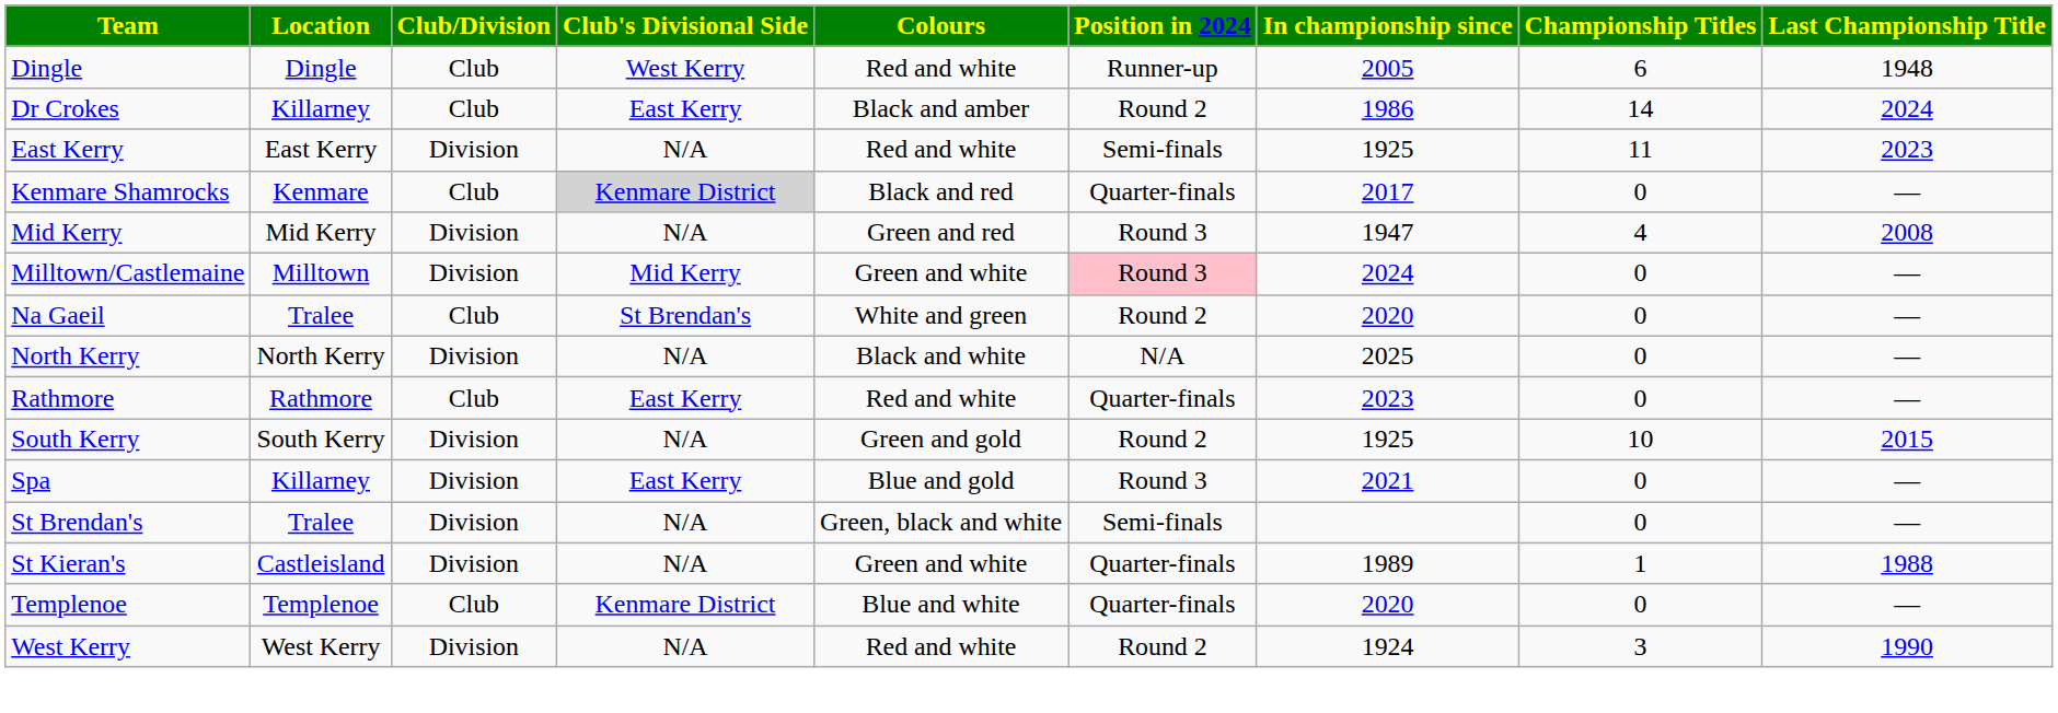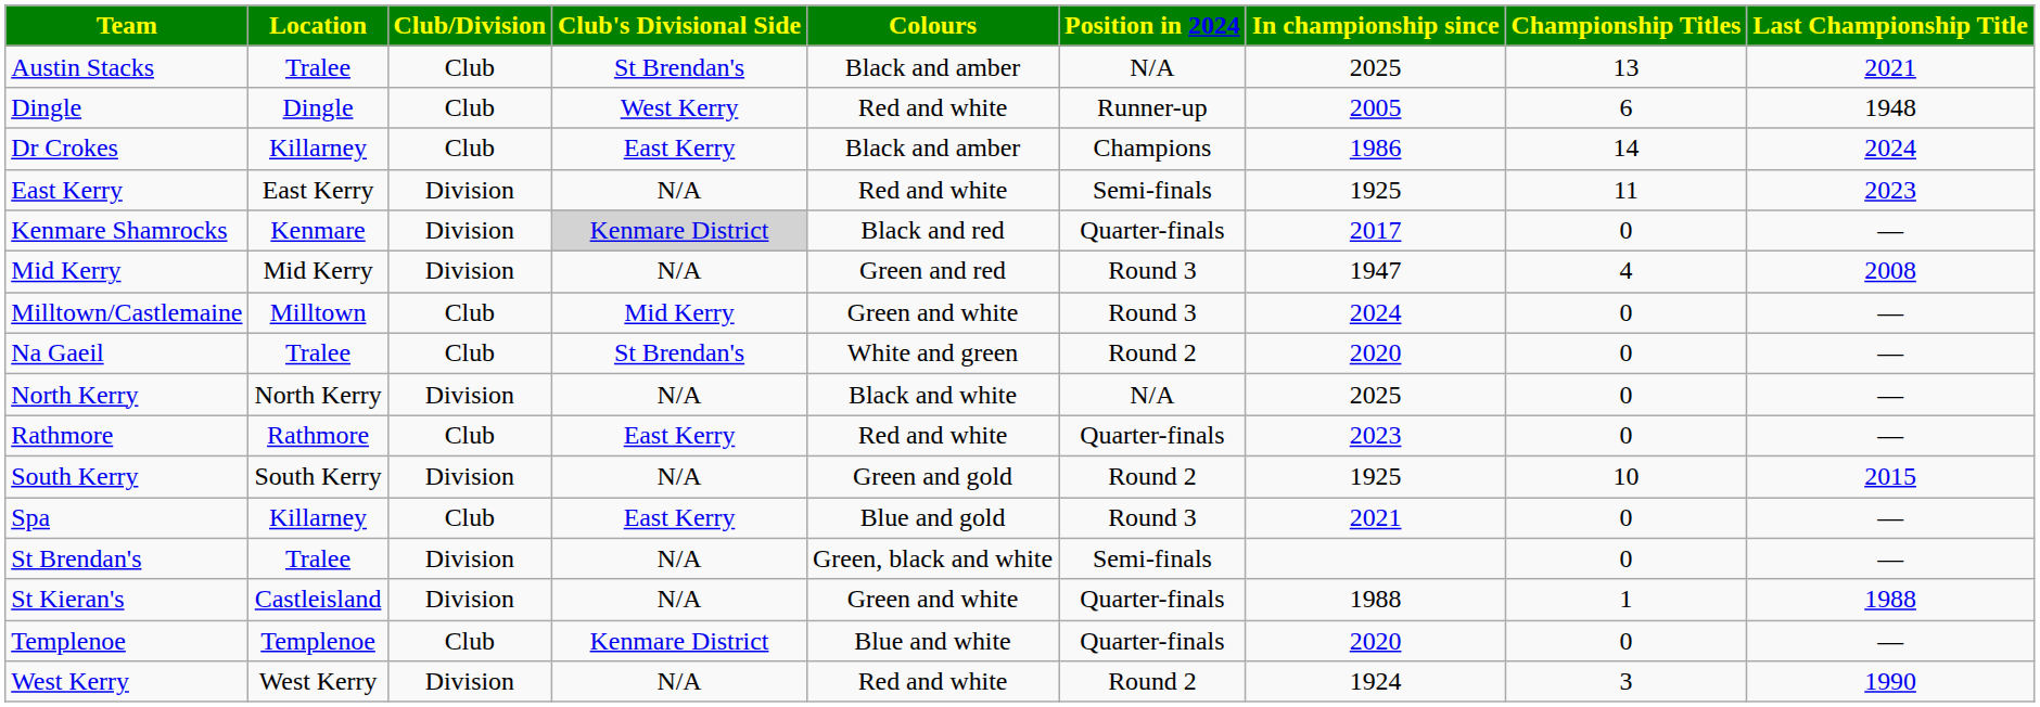+ row: Austin Stacks | Tralee | Club | St Brendan's | Black and amber | N/A | 2025 | 13 | 2021
Dr Crokes | Position in 2024: Round 2 -> Champions
Kenmare Shamrocks | Club/Division: Club -> Division
Milltown/Castlemaine | Club/Division: Division -> Club
Milltown/Castlemaine | Position in 2024: pink background -> no background
Spa | Club/Division: Division -> Club
St Kieran's | In championship since: 1989 -> 1988
